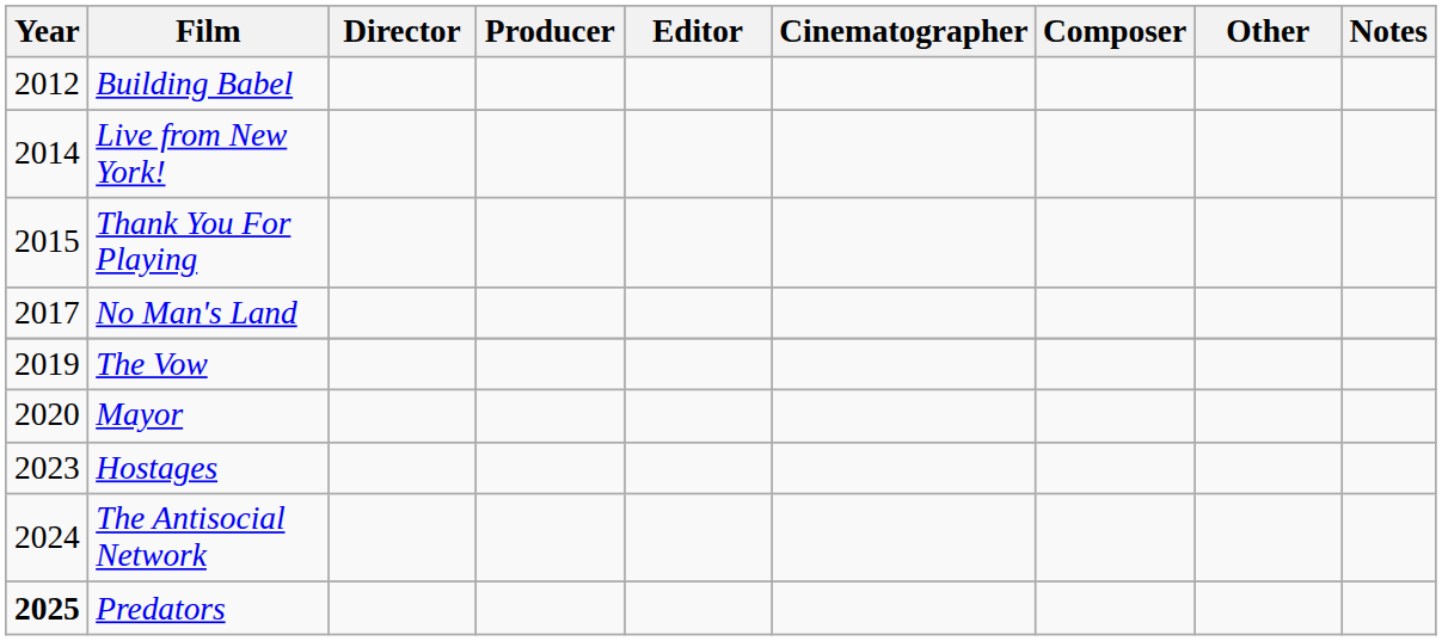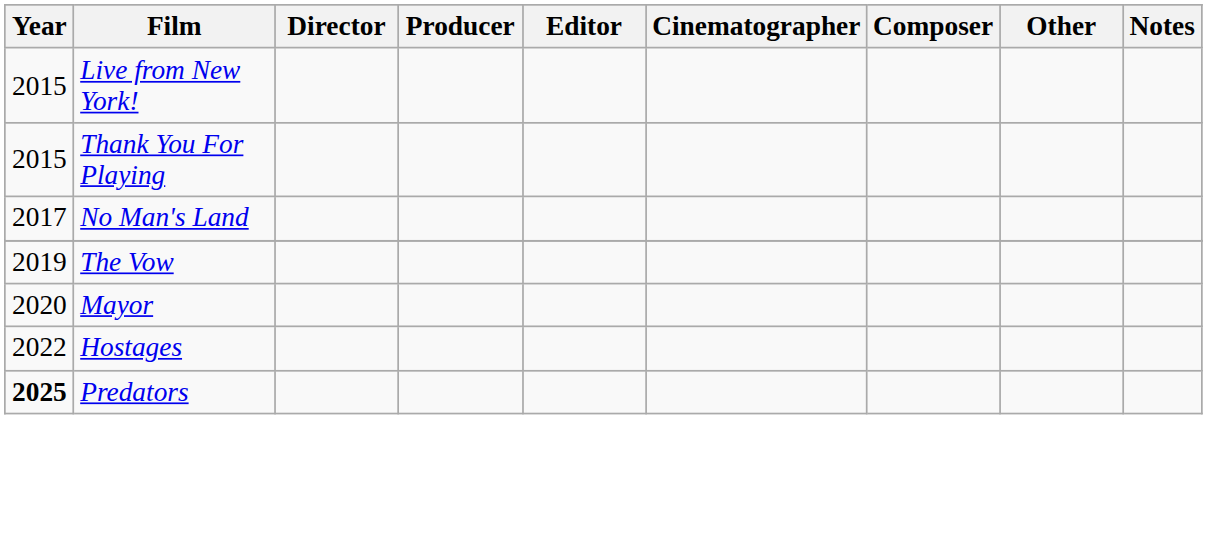- row: 2012 | Building Babel
Live from New York! | Year: 2014 -> 2015
Hostages | Year: 2023 -> 2022
- row: 2024 | The Antisocial Network
